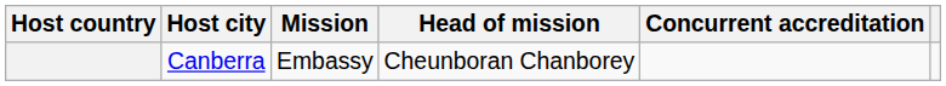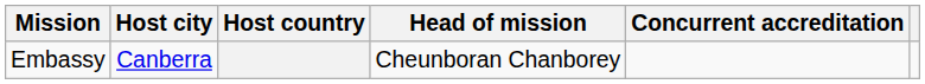columns swapped: Host country <-> Mission
